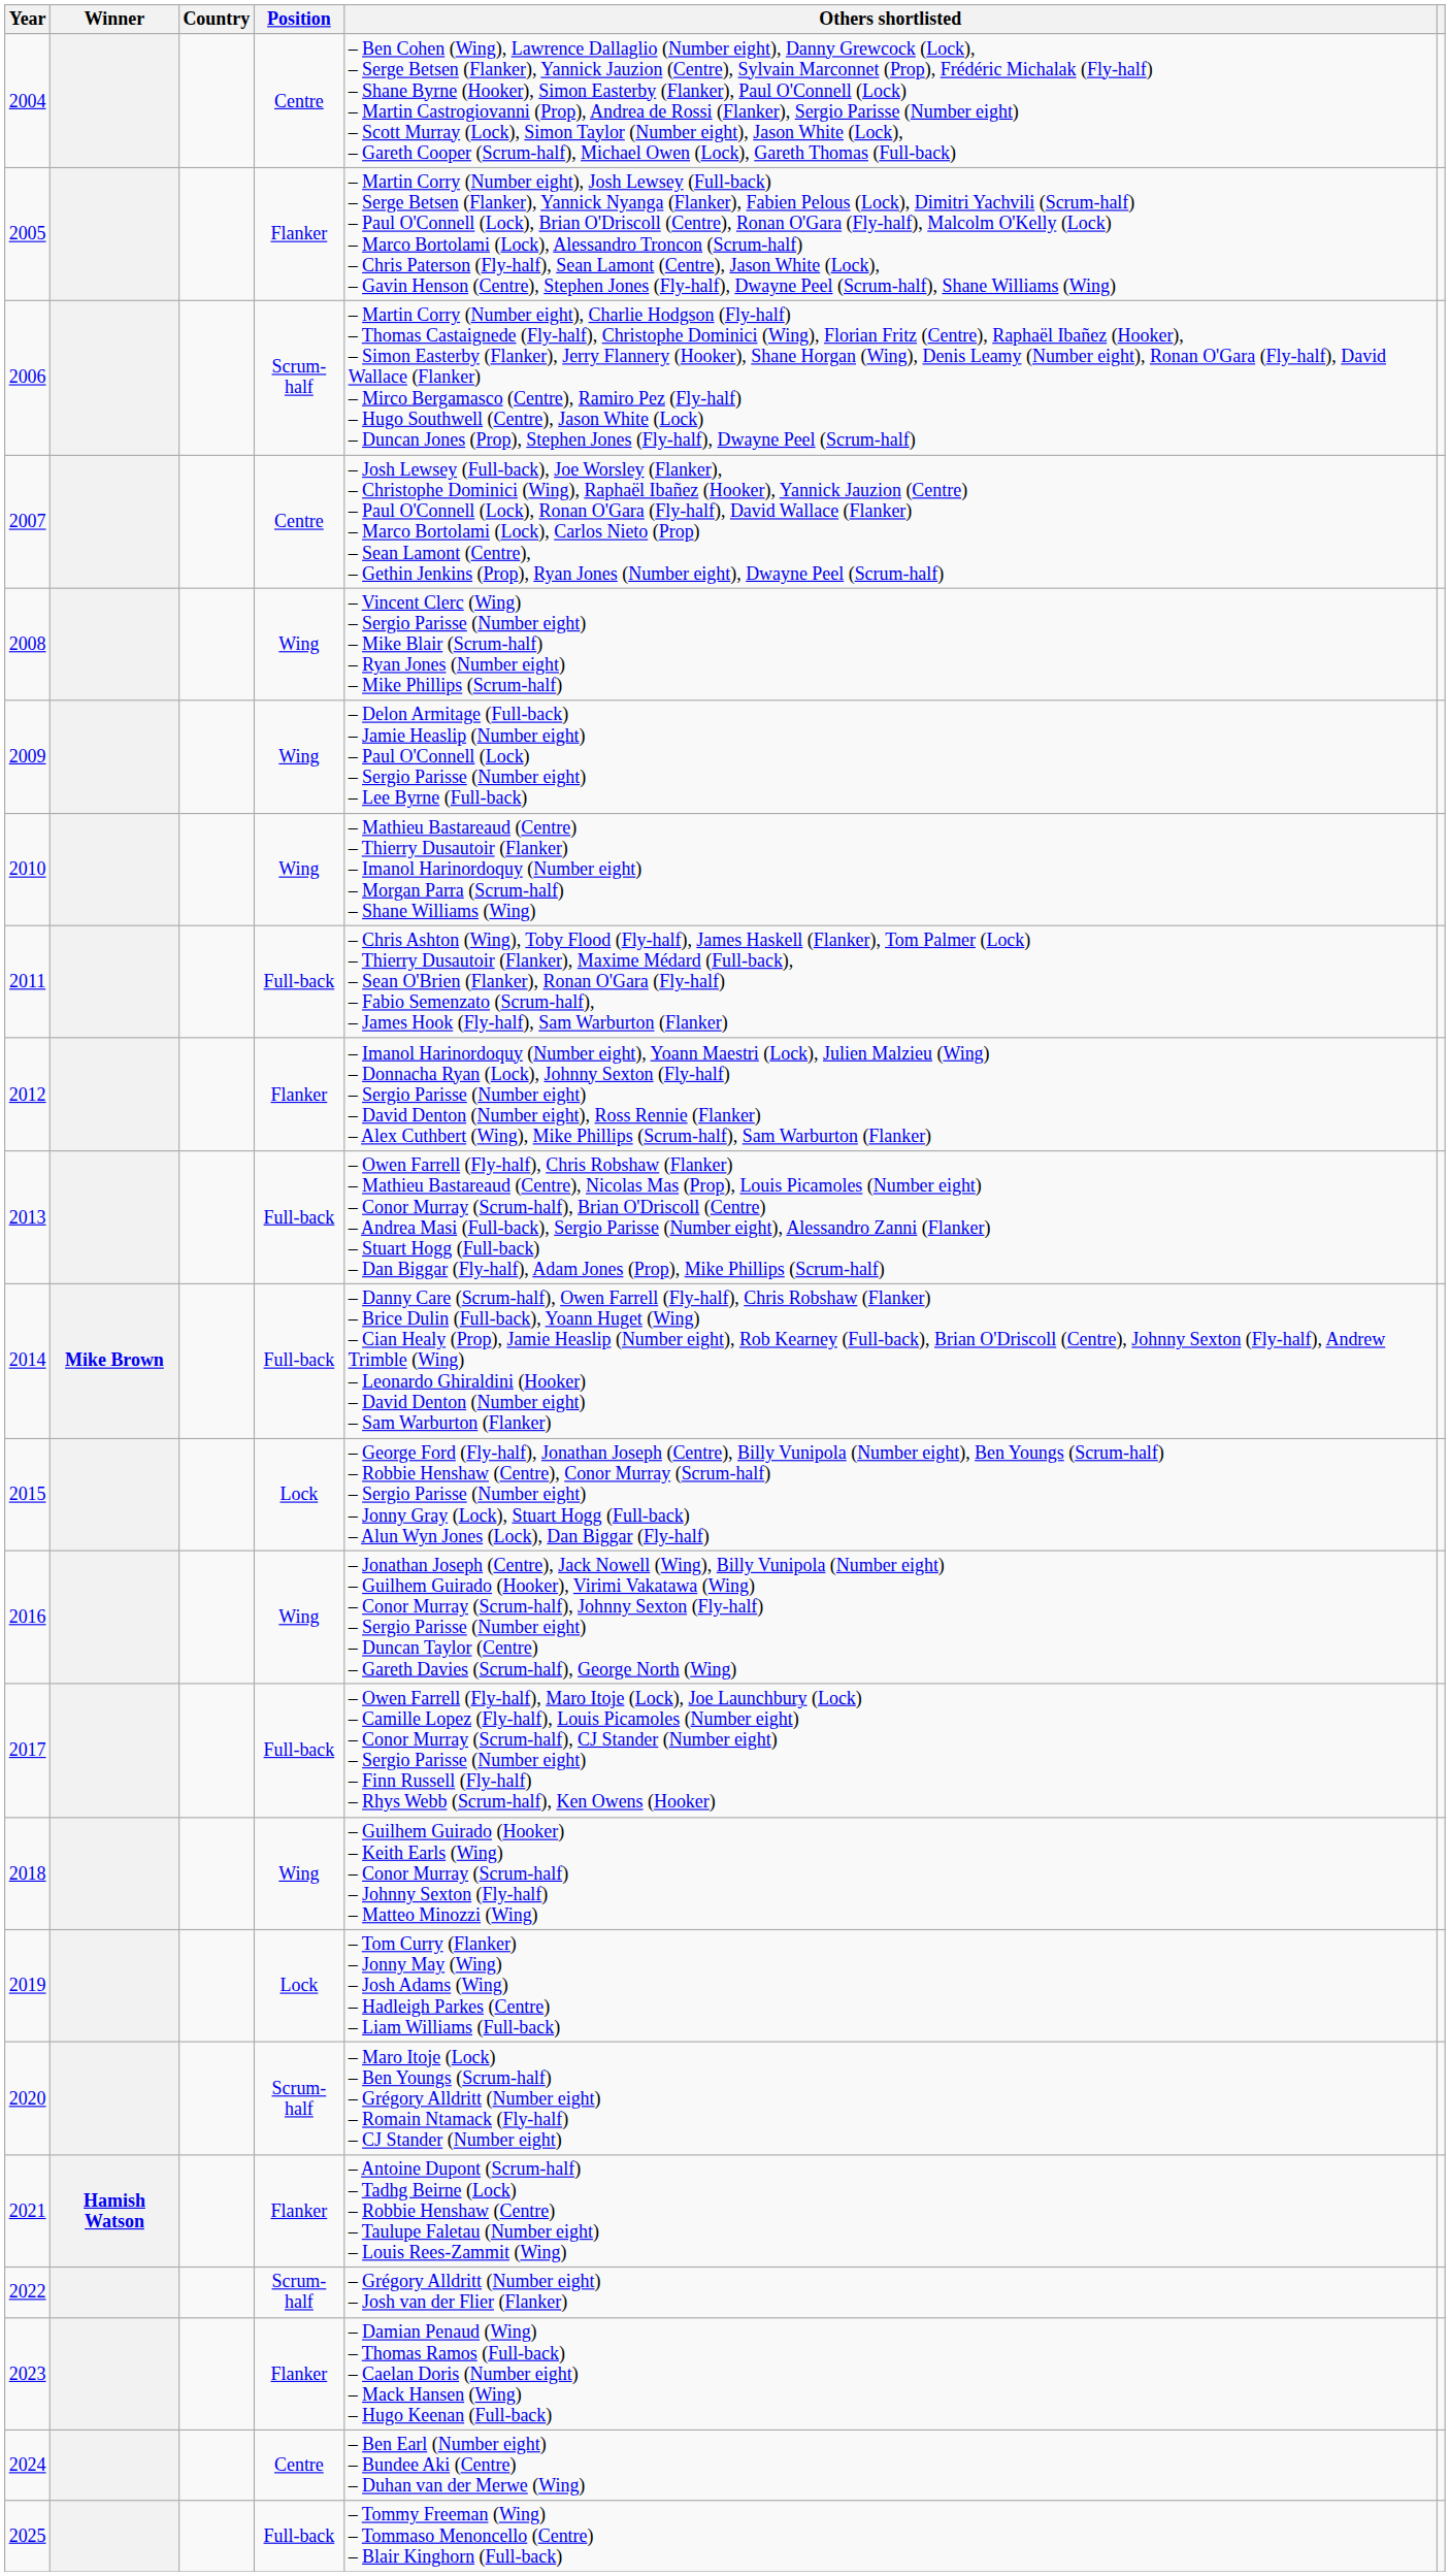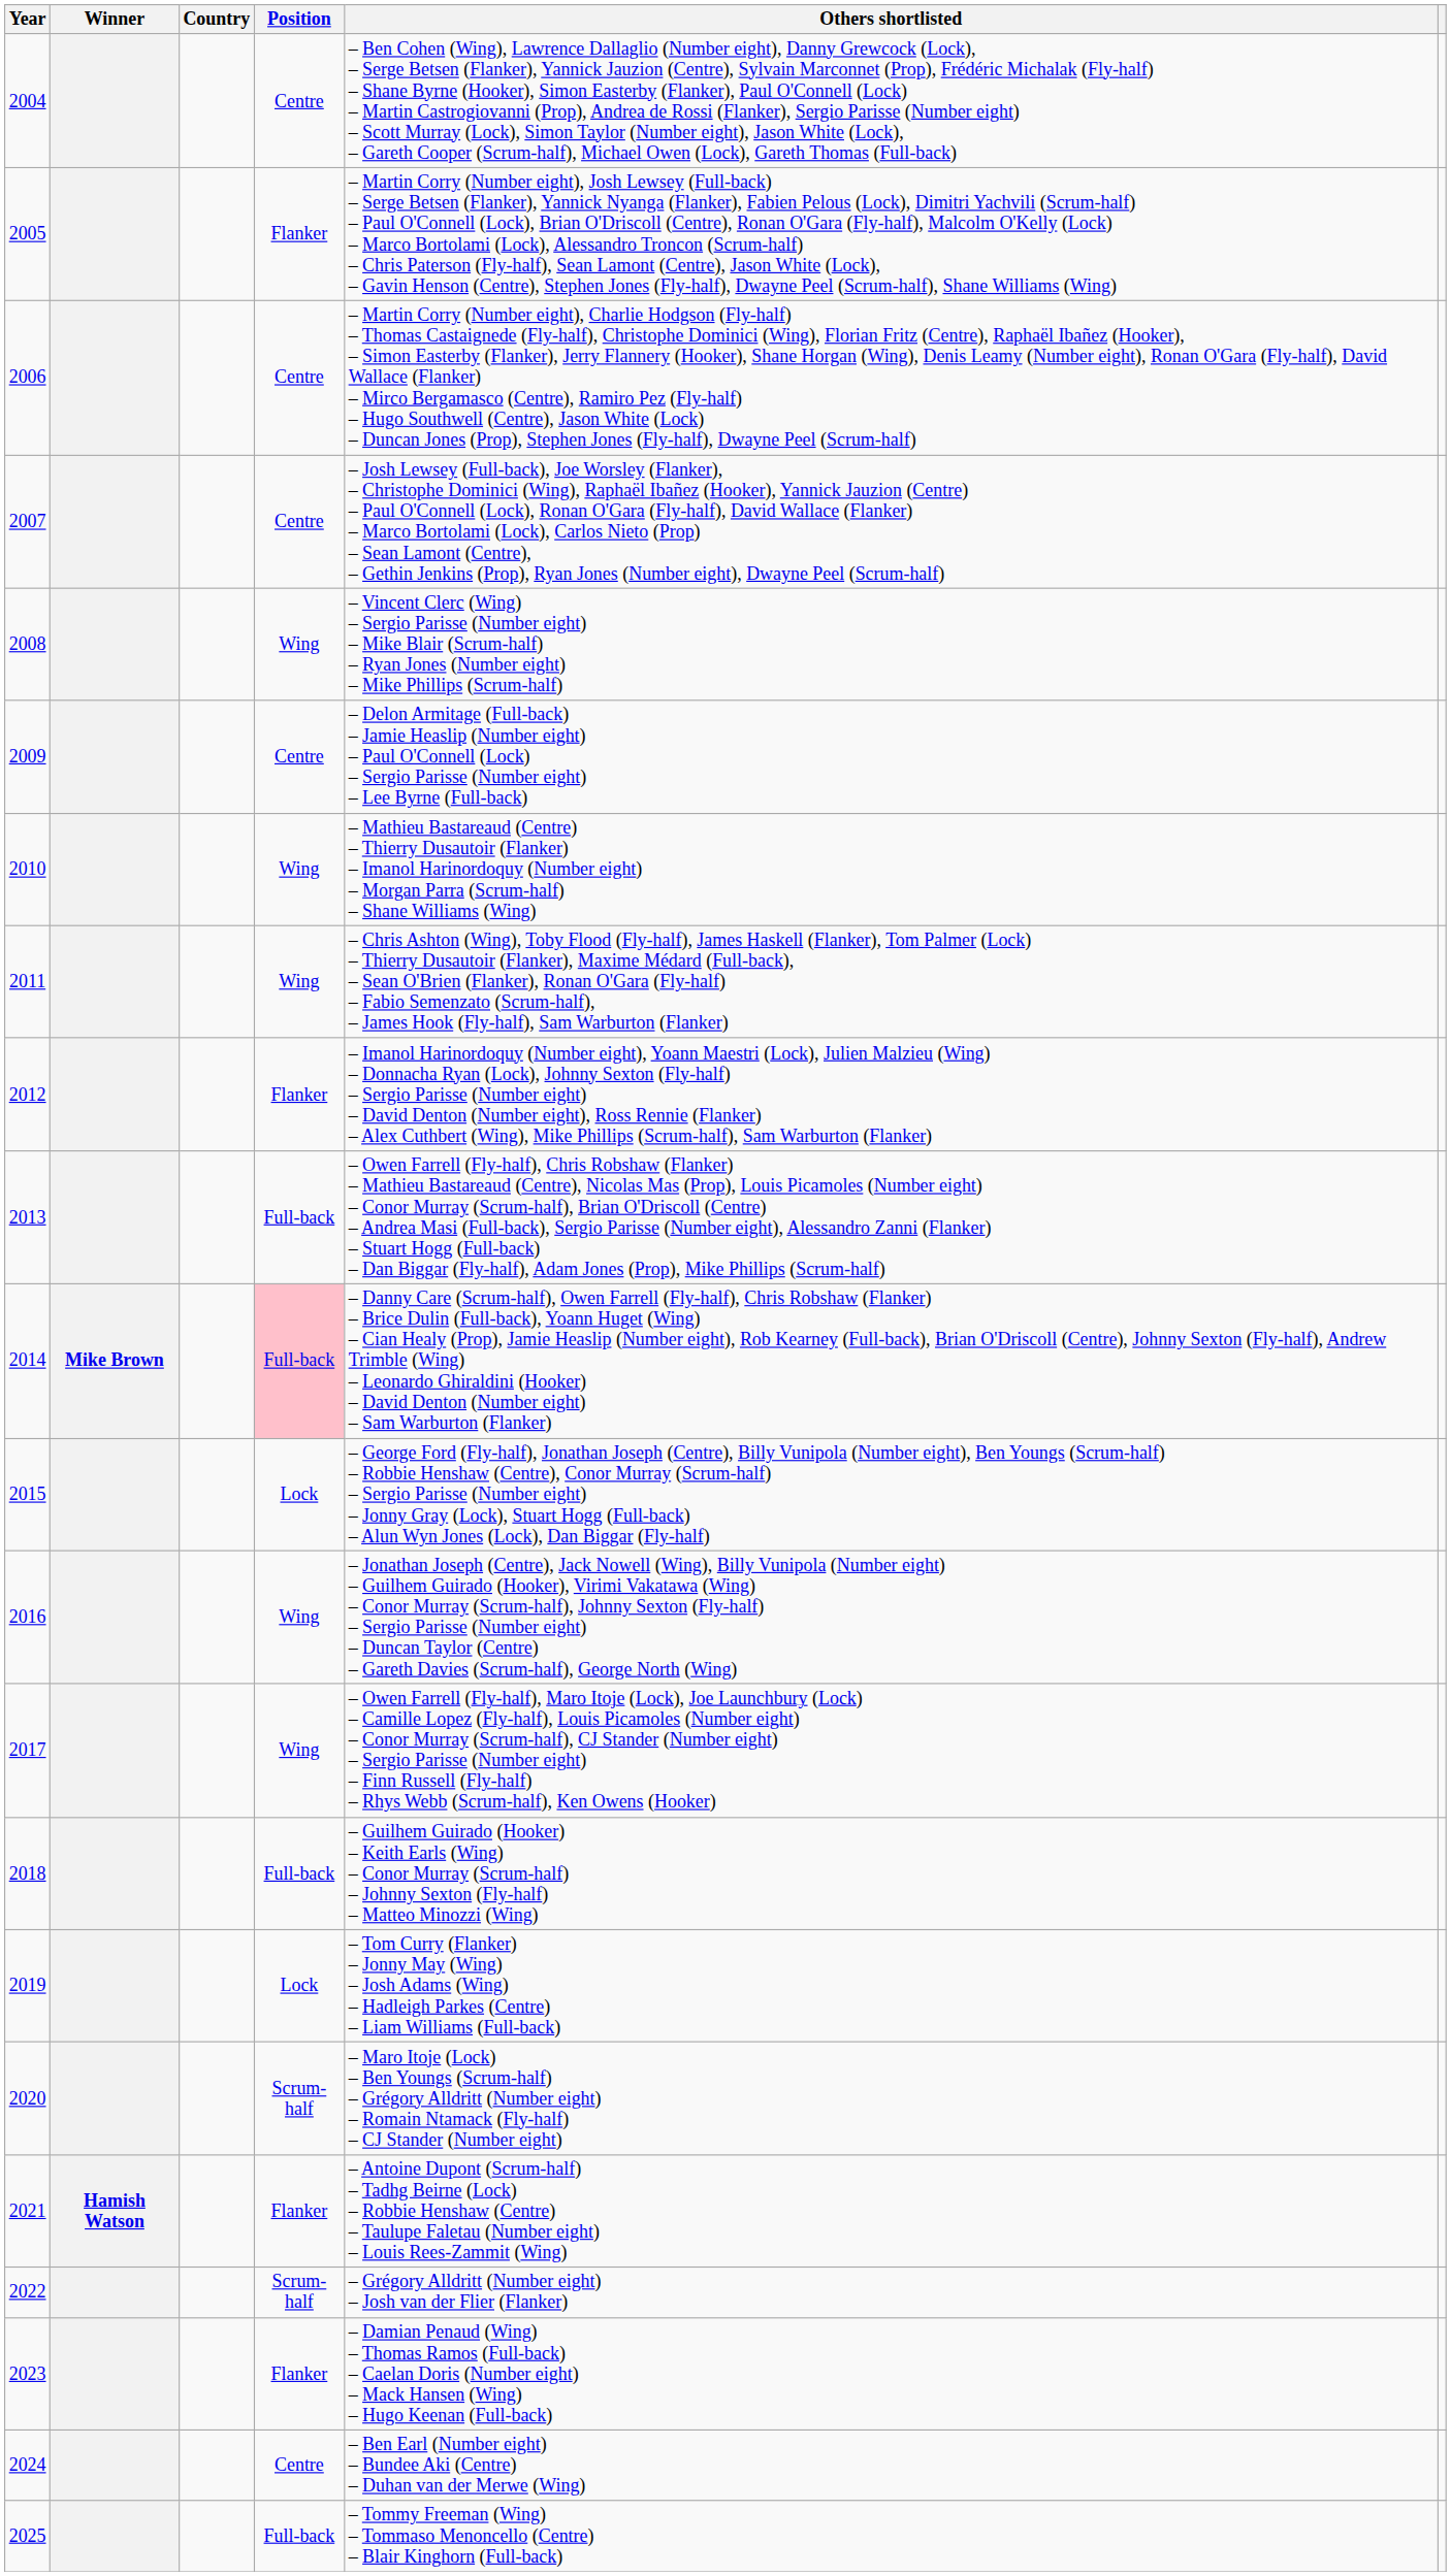2006 | Position: Scrum-half -> Centre
2009 | Position: Wing -> Centre
2011 | Position: Full-back -> Wing
2014 | Position: no background -> pink background
2017 | Position: Full-back -> Wing
2018 | Position: Wing -> Full-back
